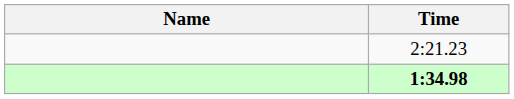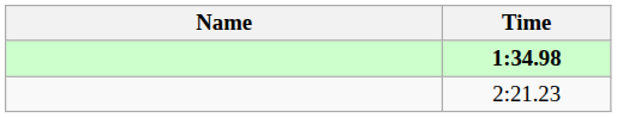rows swapped: 1:34.98 <-> 2:21.23
